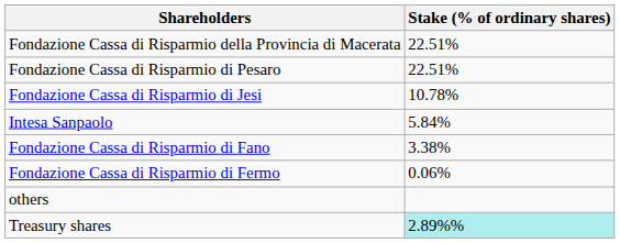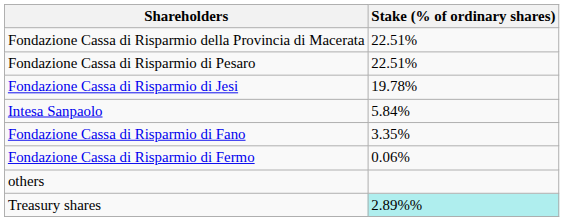Fondazione Cassa di Risparmio di Jesi | Stake (% of ordinary shares): 10.78% -> 19.78%
Fondazione Cassa di Risparmio di Fano | Stake (% of ordinary shares): 3.38% -> 3.35%
